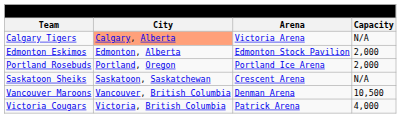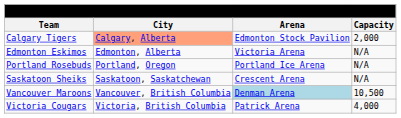Calgary Tigers | Arena: Victoria Arena -> Edmonton Stock Pavilion
Calgary Tigers | Capacity: N/A -> 2,000
Edmonton Eskimos | Arena: Edmonton Stock Pavilion -> Victoria Arena
Edmonton Eskimos | Capacity: 2,000 -> N/A
Portland Rosebuds | Capacity: 2,000 -> N/A
Vancouver Maroons | Arena: no background -> lightblue background
